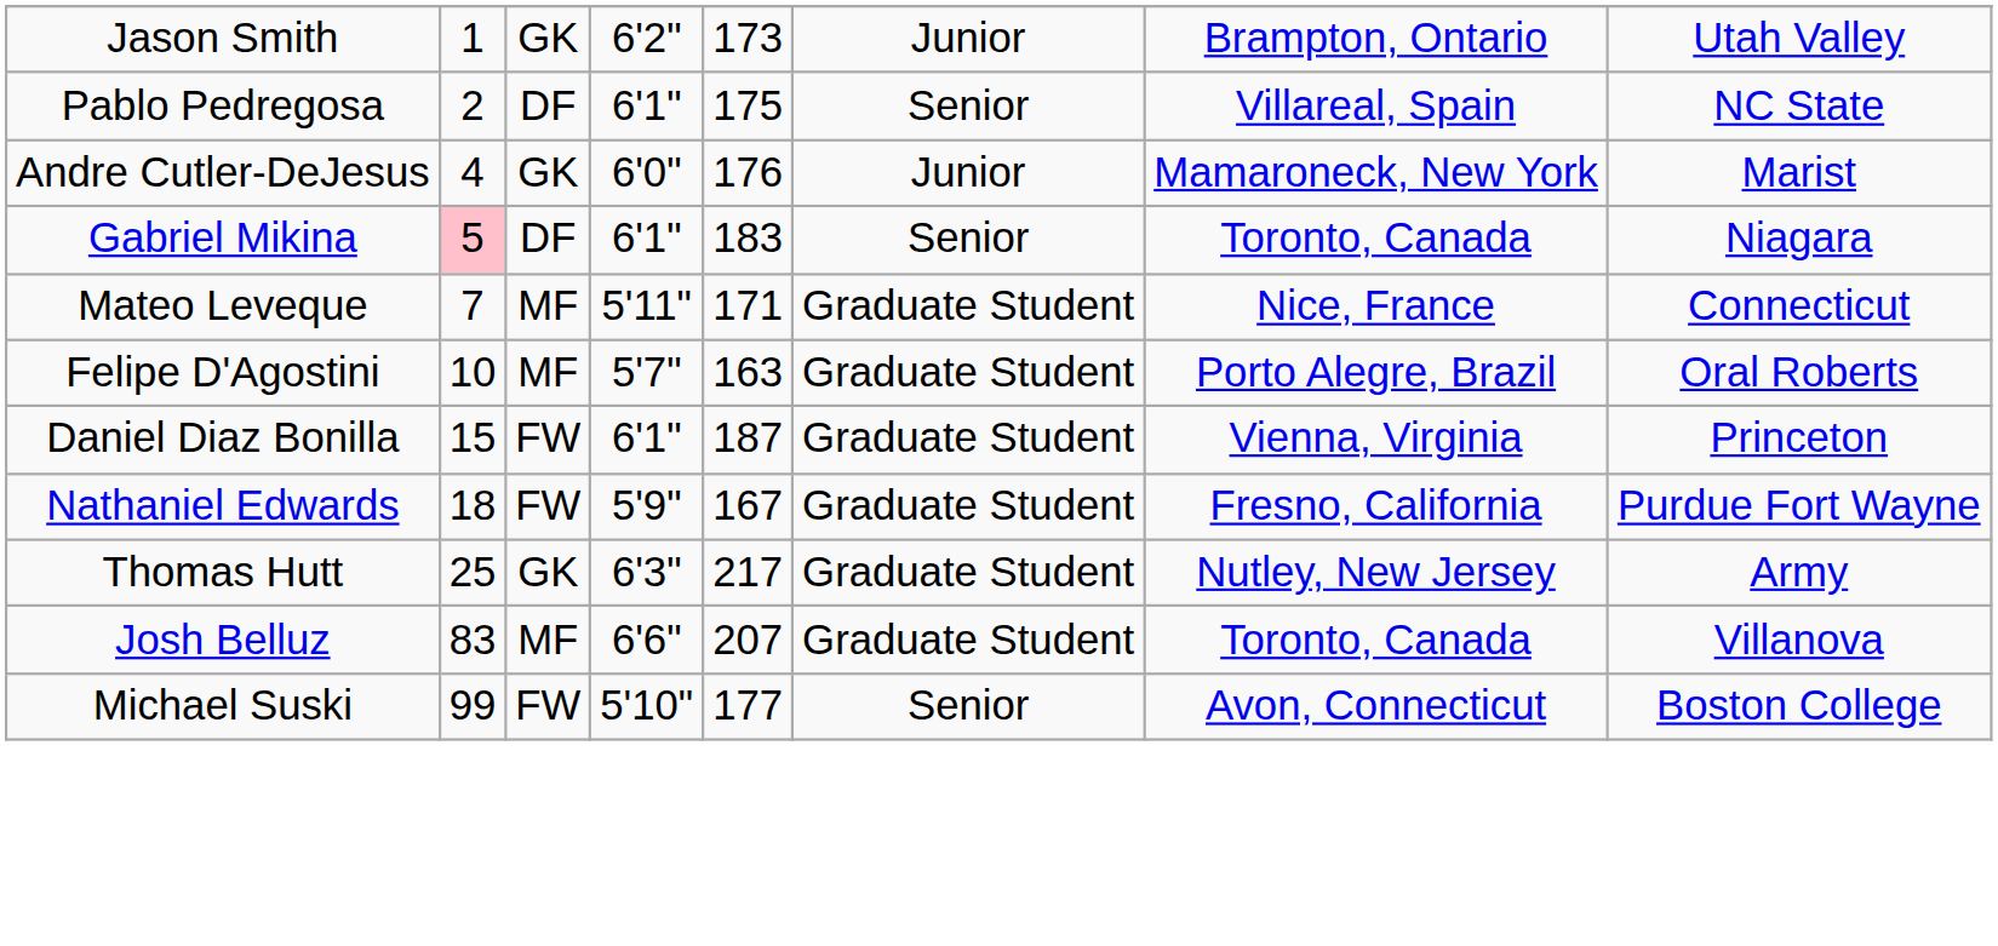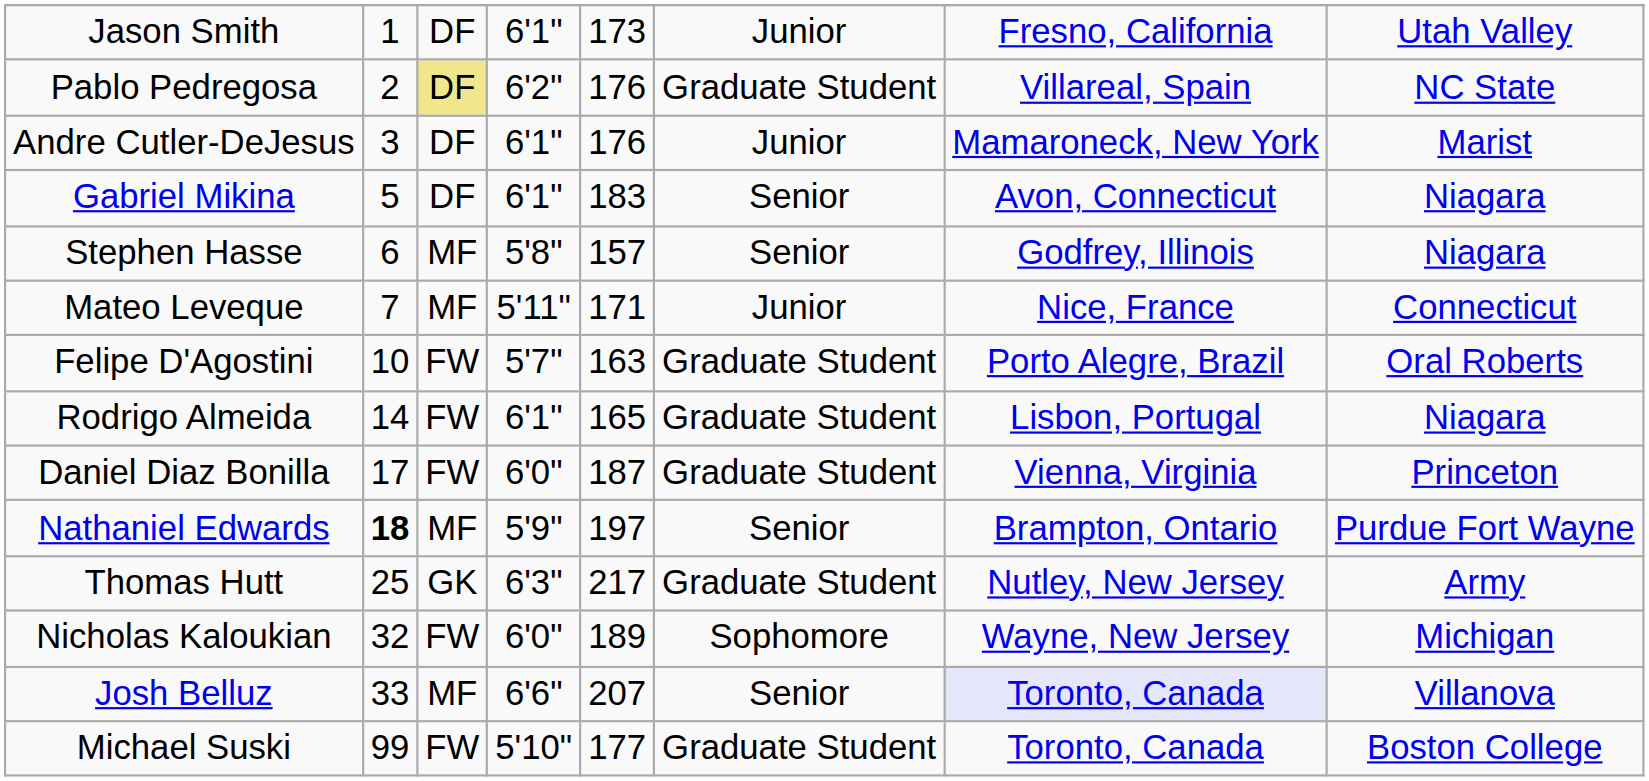Jason Smith | column 3: GK -> DF
Jason Smith | column 4: 6'2" -> 6'1"
Jason Smith | column 7: Brampton, Ontario -> Fresno, California
Pablo Pedregosa | column 3: no background -> khaki background
Pablo Pedregosa | column 4: 6'1" -> 6'2"
Pablo Pedregosa | column 5: 175 -> 176
Pablo Pedregosa | column 6: Senior -> Graduate Student
Andre Cutler-DeJesus | column 2: 4 -> 3
Andre Cutler-DeJesus | column 3: GK -> DF
Andre Cutler-DeJesus | column 4: 6'0" -> 6'1"
Gabriel Mikina | column 2: pink background -> no background
Gabriel Mikina | column 7: Toronto, Canada -> Avon, Connecticut
+ row: Stephen Hasse | 6 | MF | 5'8" | 157 | Senior | Godfrey, Illinois | Niagara
Mateo Leveque | column 6: Graduate Student -> Junior
Felipe D'Agostini | column 3: MF -> FW
+ row: Rodrigo Almeida | 14 | FW | 6'1" | 165 | Graduate Student | Lisbon, Portugal | Niagara
Daniel Diaz Bonilla | column 2: 15 -> 17
Daniel Diaz Bonilla | column 4: 6'1" -> 6'0"
Nathaniel Edwards | column 2: normal -> bold
Nathaniel Edwards | column 3: FW -> MF
Nathaniel Edwards | column 5: 167 -> 197
Nathaniel Edwards | column 6: Graduate Student -> Senior
Nathaniel Edwards | column 7: Fresno, California -> Brampton, Ontario
+ row: Nicholas Kaloukian | 32 | FW | 6'0" | 189 | Sophomore | Wayne, New Jersey | Michigan
Josh Belluz | column 2: 83 -> 33
Josh Belluz | column 6: Graduate Student -> Senior
Josh Belluz | column 7: no background -> lavender background
Michael Suski | column 6: Senior -> Graduate Student
Michael Suski | column 7: Avon, Connecticut -> Toronto, Canada
